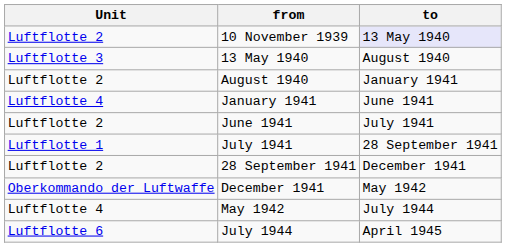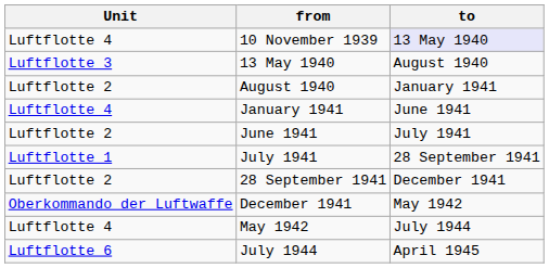10 November 1939 | Unit: Luftflotte 2 -> Luftflotte 4
